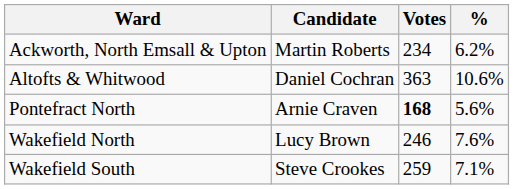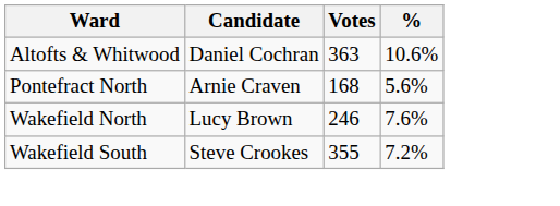- row: Ackworth, North Emsall & Upton | Martin Roberts | 234 | 6.2%
Pontefract North | Votes: bold -> normal
Wakefield South | Votes: 259 -> 355
Wakefield South | %: 7.1% -> 7.2%
